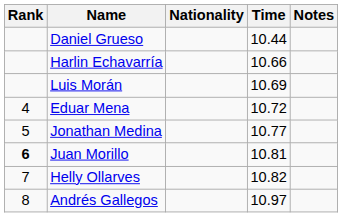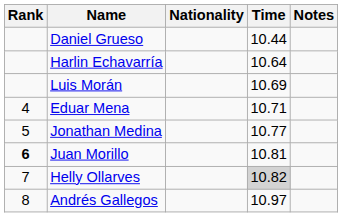Harlin Echavarría | Time: 10.66 -> 10.64
Eduar Mena | Time: 10.72 -> 10.71
Helly Ollarves | Time: no background -> lightgrey background
